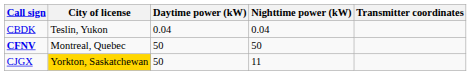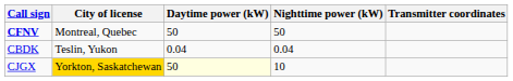rows swapped: CBDK <-> CFNV
CJGX | Daytime power (kW): no background -> lightyellow background
CJGX | Nighttime power (kW): 11 -> 10
